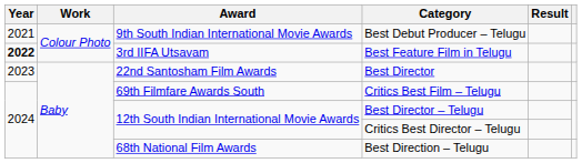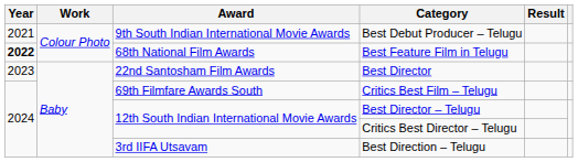Best Feature Film in Telugu | Award: 3rd IIFA Utsavam -> 68th National Film Awards
Best Direction – Telugu | Award: 68th National Film Awards -> 3rd IIFA Utsavam
